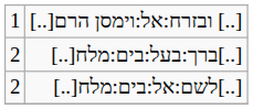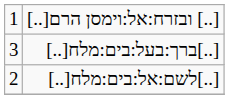[..]ברך:בעל:בים:מלח[..] | column 1: 2 -> 3
